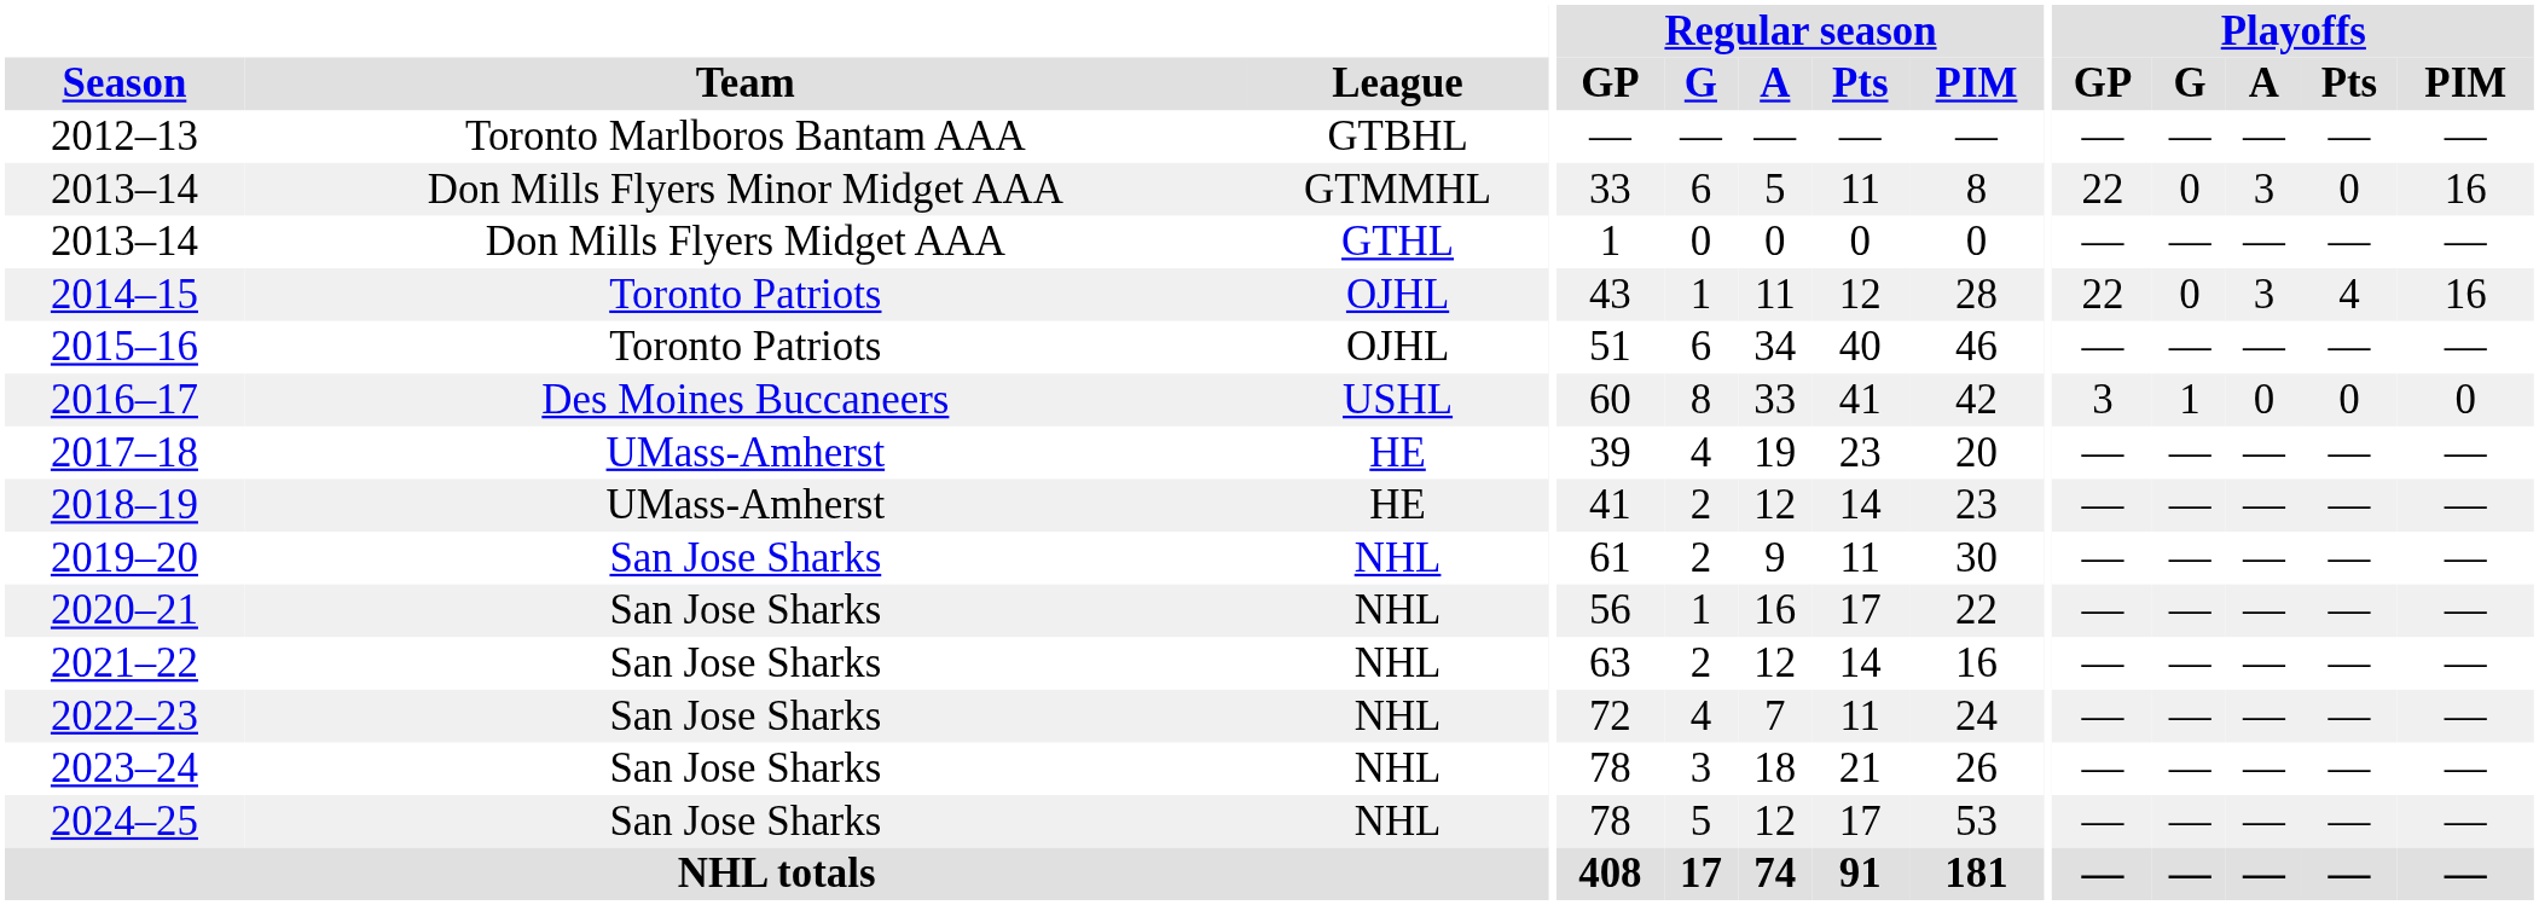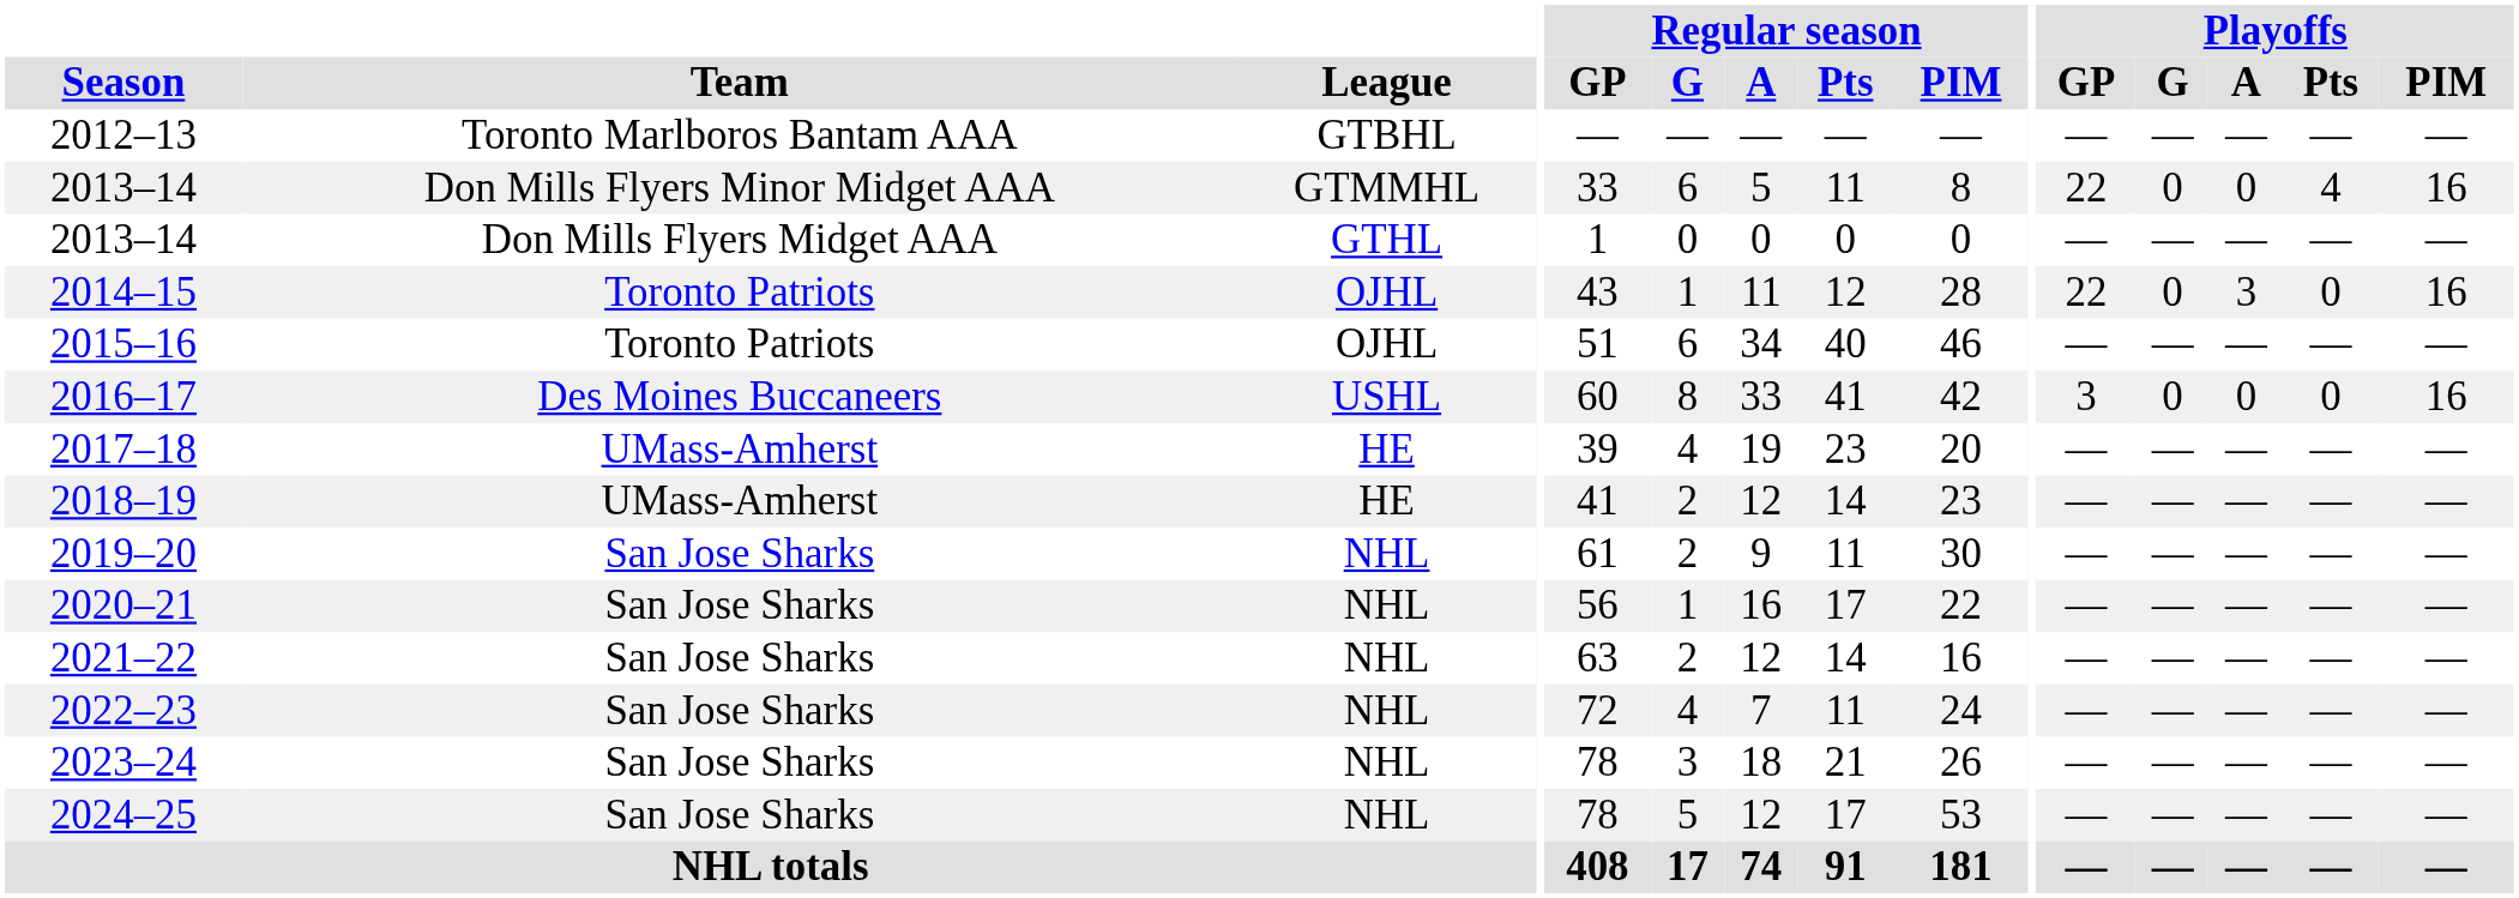2013–14 / Don Mills Flyers Minor Midget AAA | Playoffs / A: 3 -> 0
2013–14 / Don Mills Flyers Minor Midget AAA | Playoffs / Pts: 0 -> 4
2014–15 | Playoffs / Pts: 4 -> 0
2016–17 | Playoffs / G: 1 -> 0
2016–17 | Playoffs / PIM: 0 -> 16
